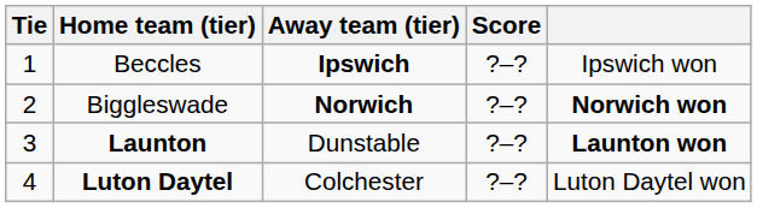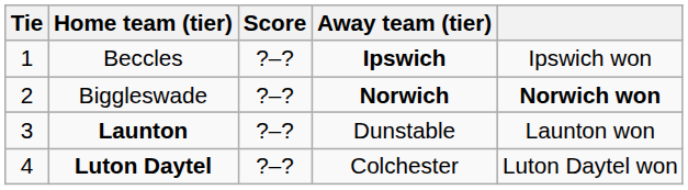columns swapped: Score <-> Away team (tier)
Launton | column 5: bold -> normal
